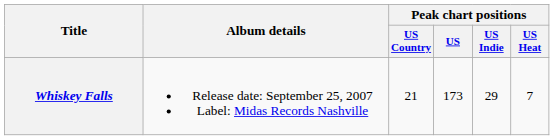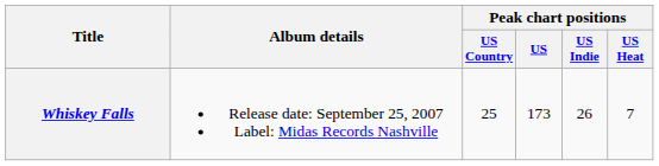Whiskey Falls | Peak chart positions / US Country: 21 -> 25
Whiskey Falls | Peak chart positions / US Indie: 29 -> 26
